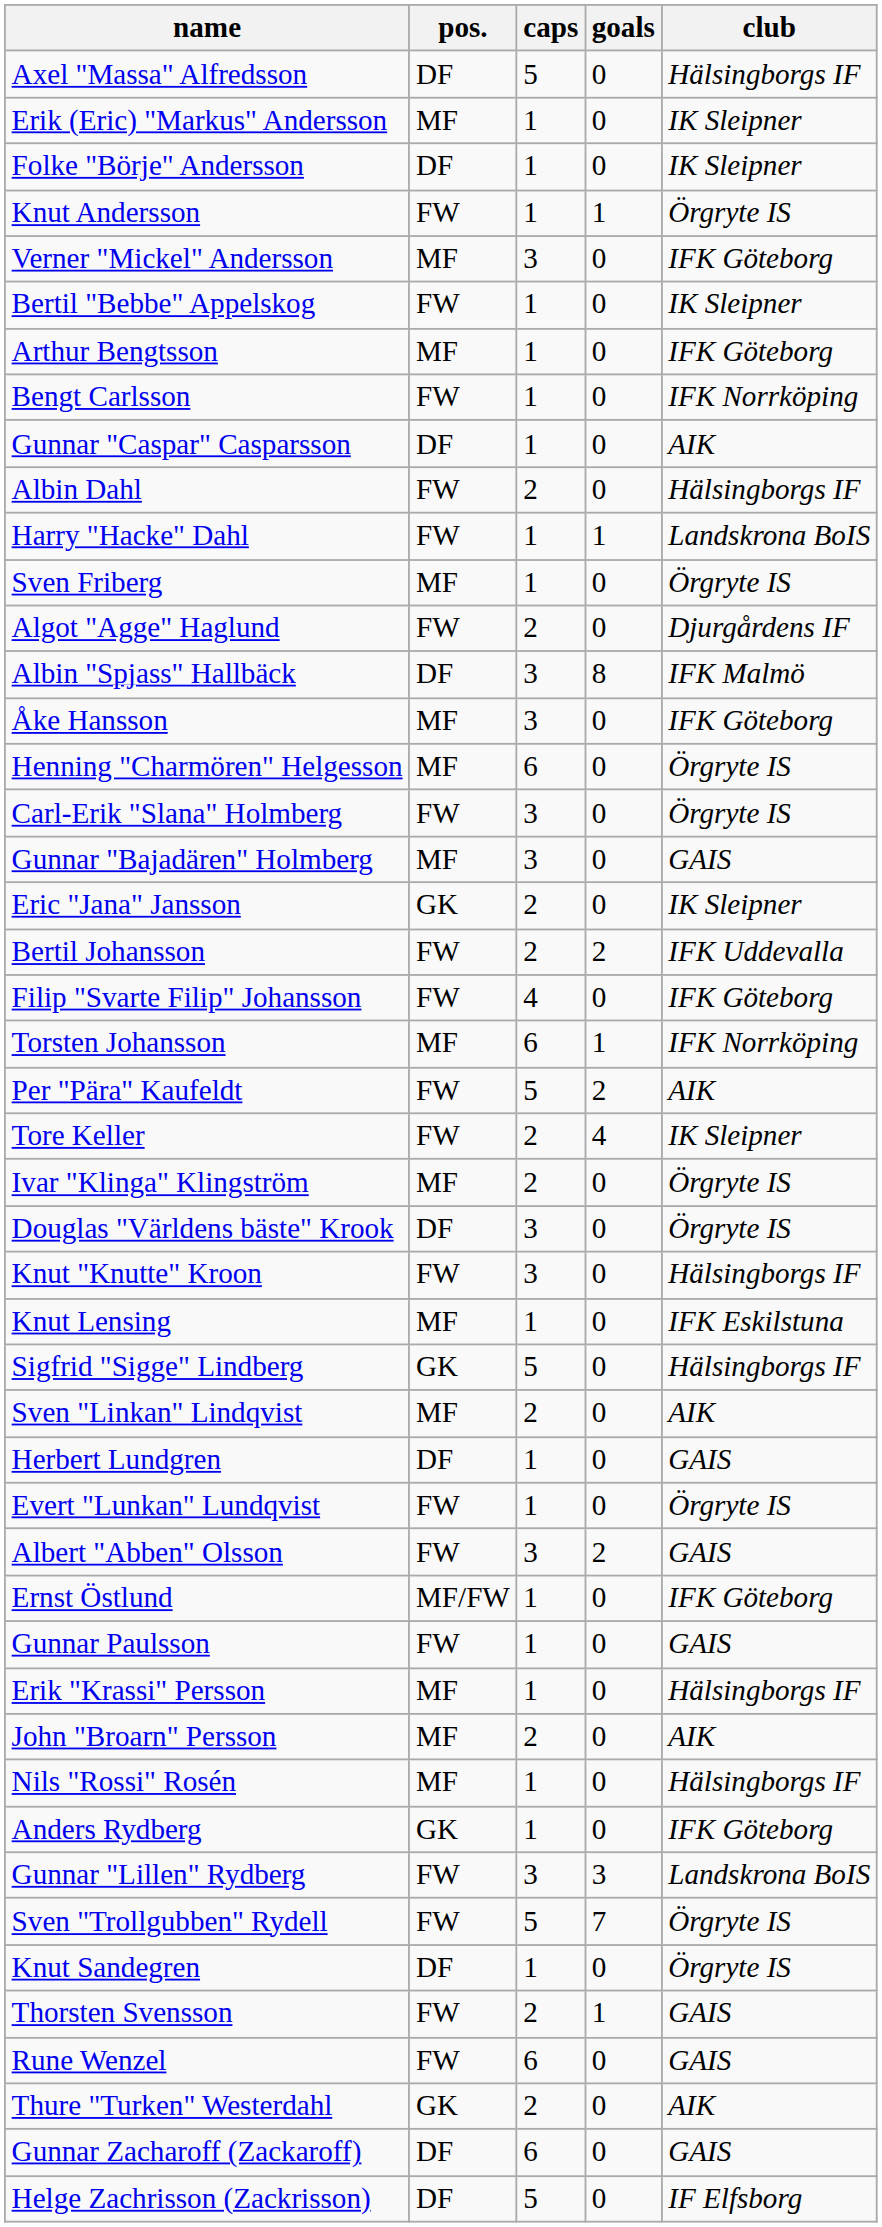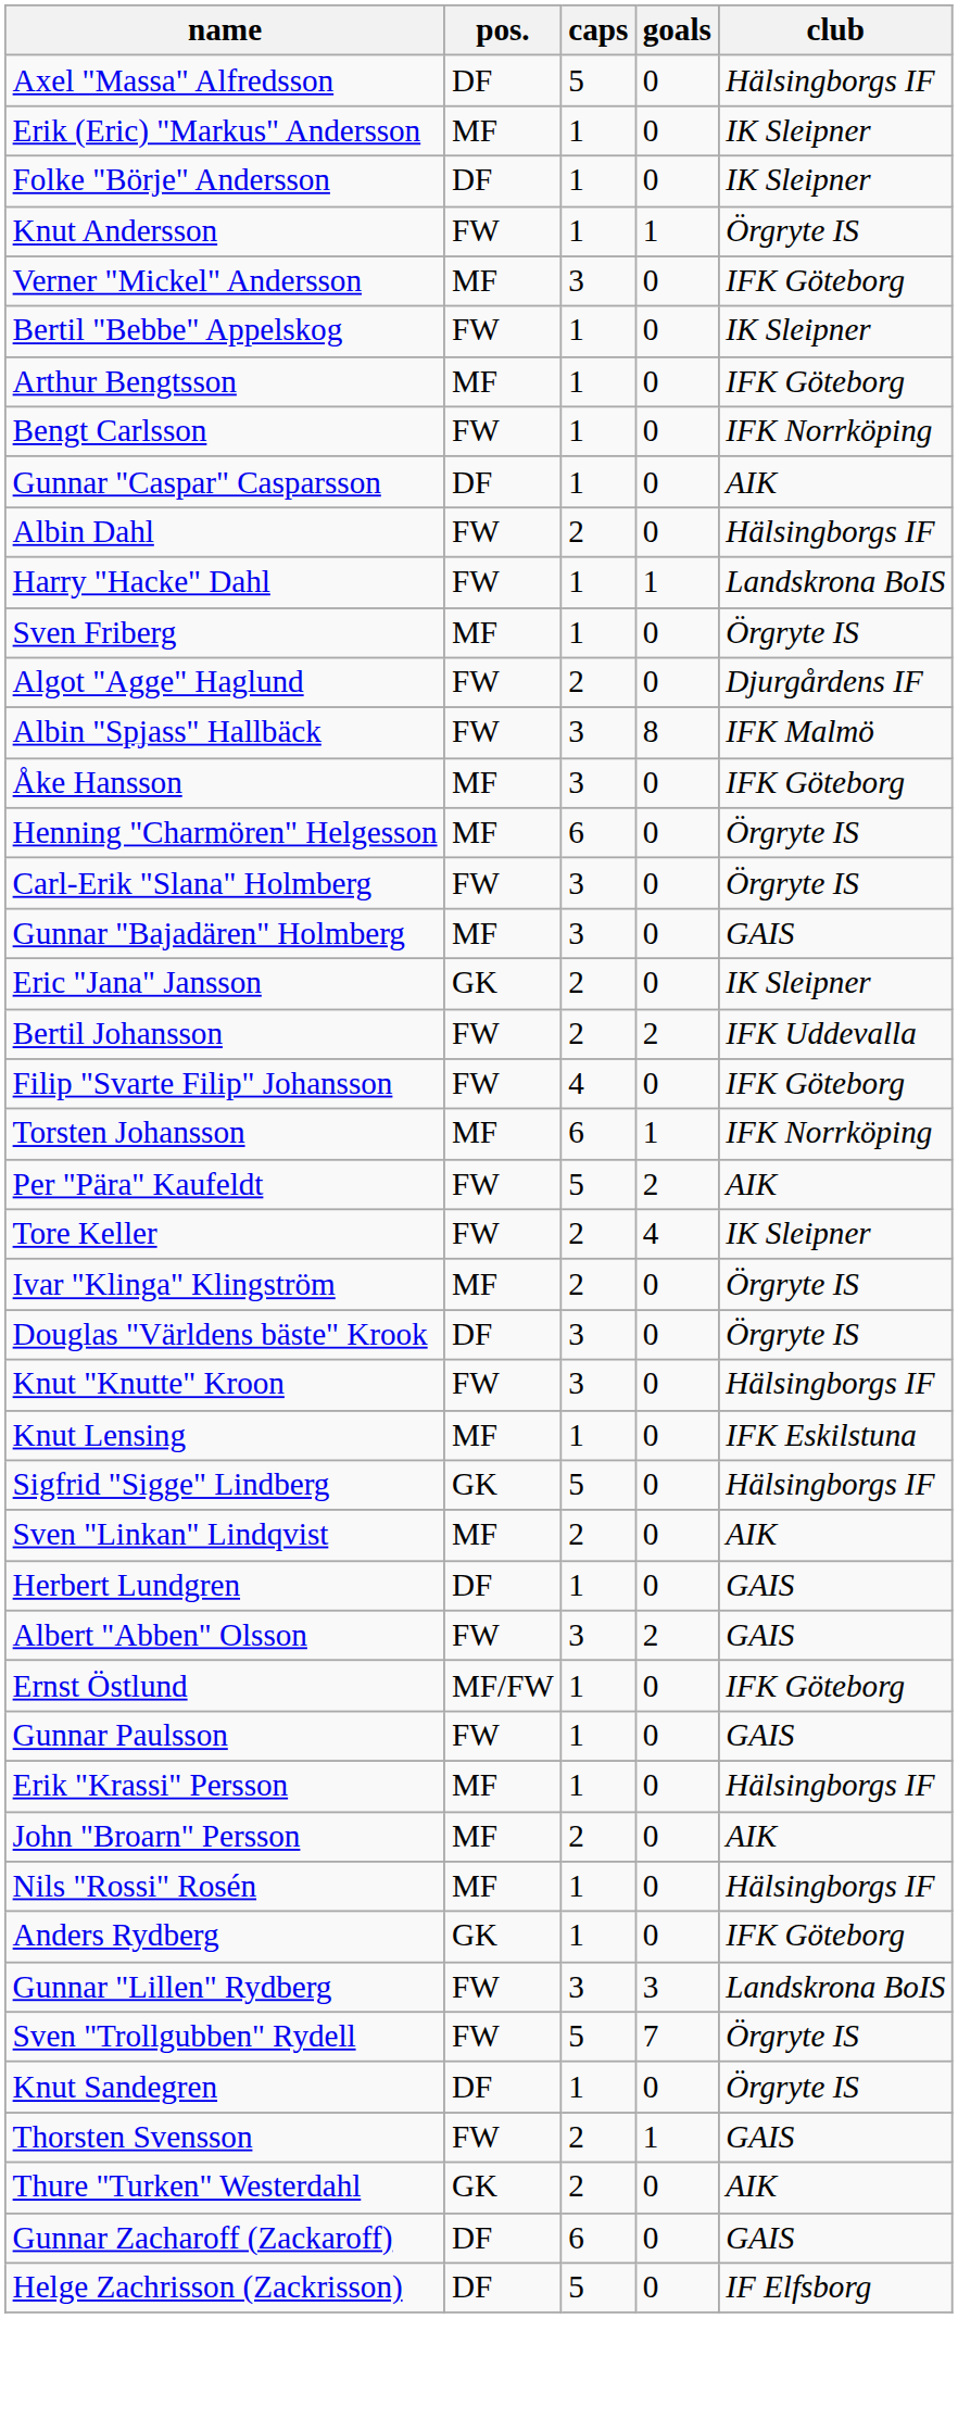Albin "Spjass" Hallbäck | pos.: DF -> FW
- row: Evert "Lunkan" Lundqvist | FW | 1 | 0 | Örgryte IS
- row: Rune Wenzel | FW | 6 | 0 | GAIS
